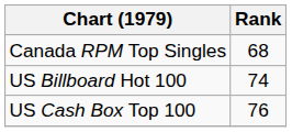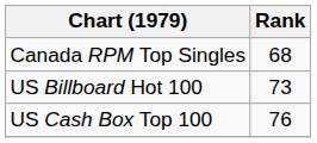US Billboard Hot 100 | Rank: 74 -> 73
